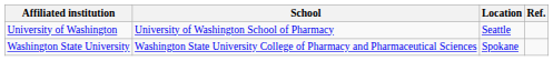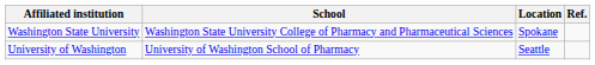rows swapped: University of Washington <-> Washington State University
